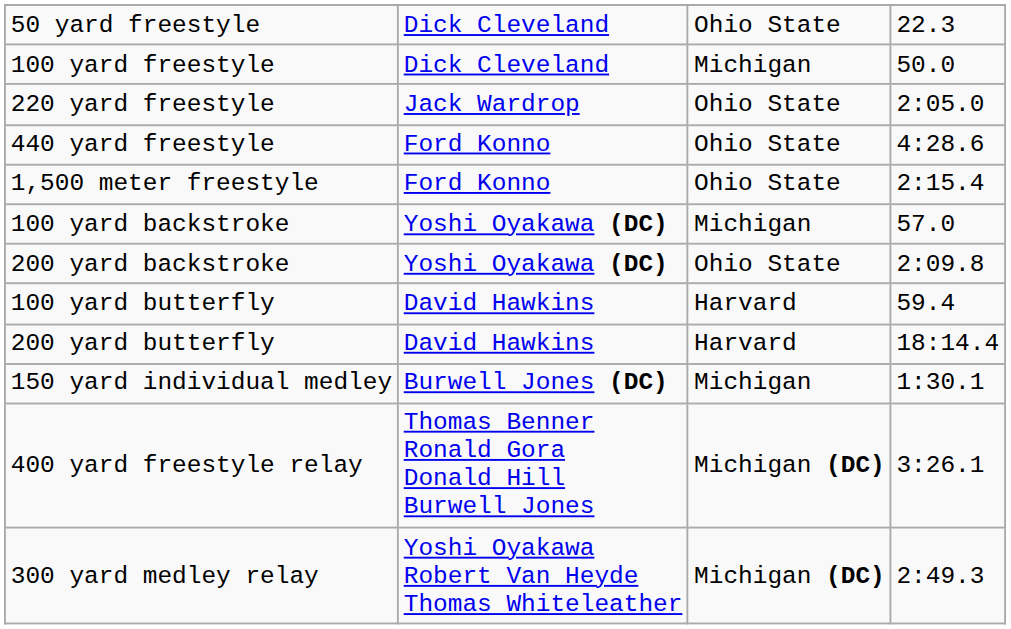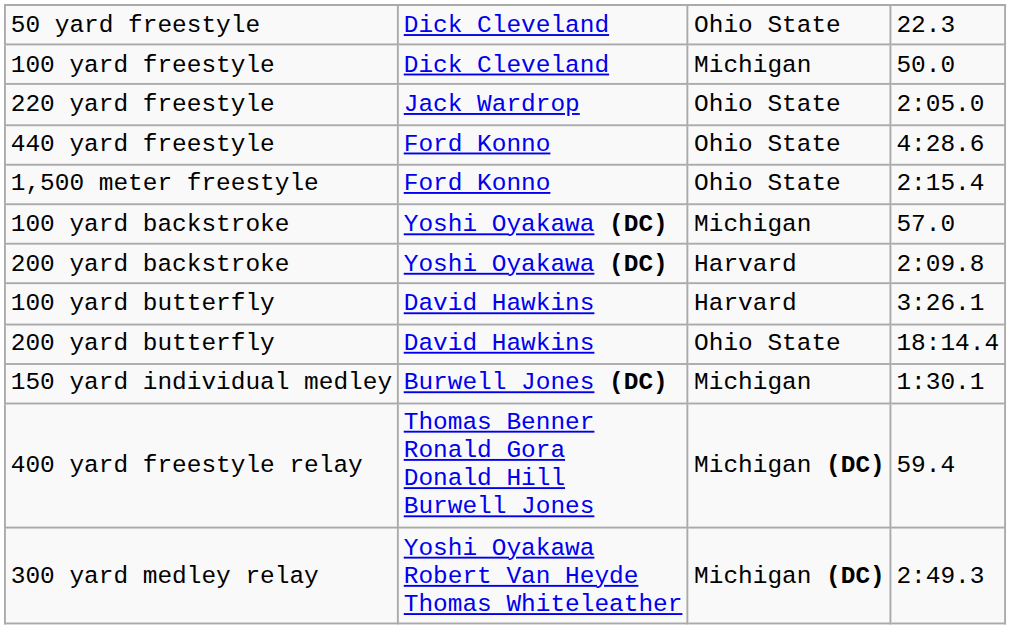200 yard backstroke | column 3: Ohio State -> Harvard
100 yard butterfly | column 4: 59.4 -> 3:26.1
200 yard butterfly | column 3: Harvard -> Ohio State
400 yard freestyle relay | column 4: 3:26.1 -> 59.4
